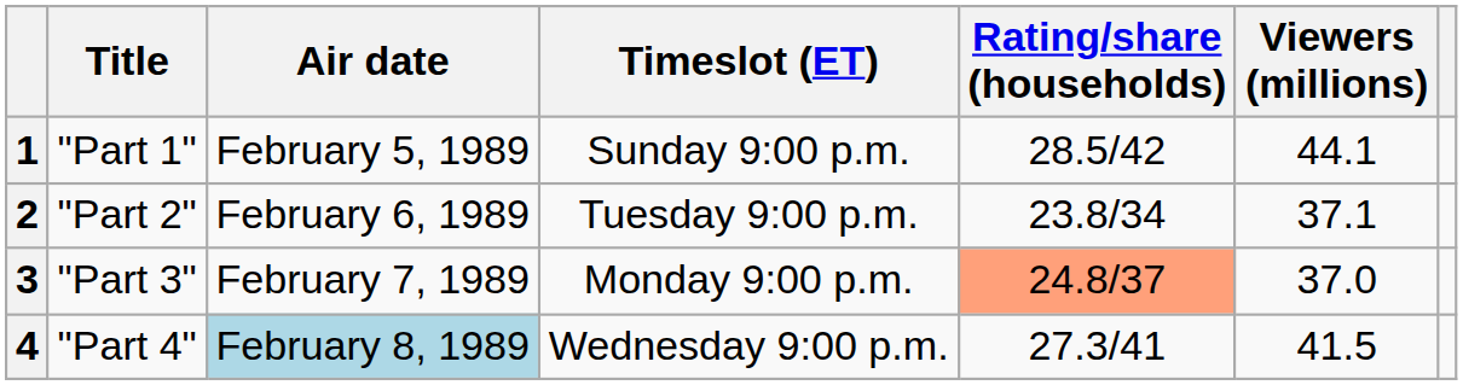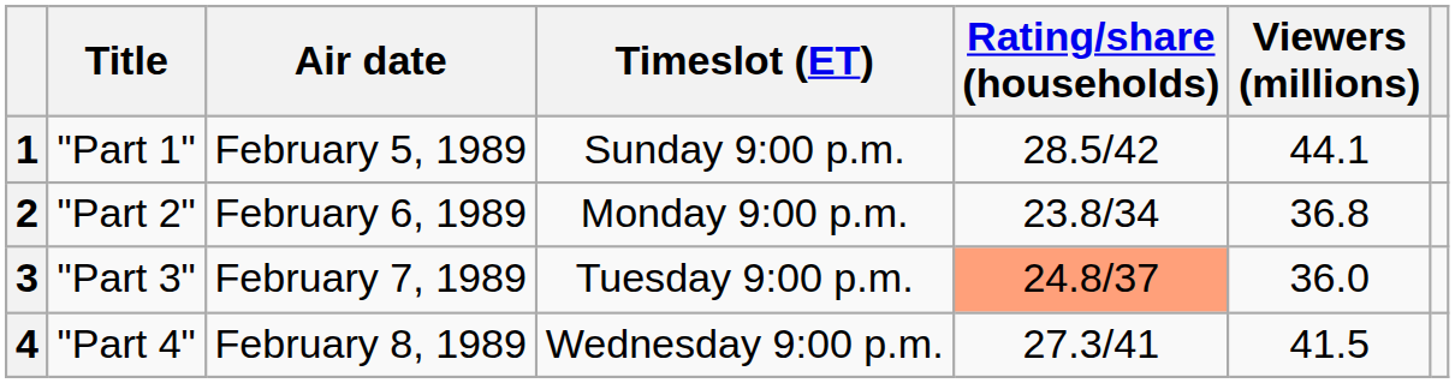2 | Timeslot (ET): Tuesday 9:00 p.m. -> Monday 9:00 p.m.
2 | Viewers (millions): 37.1 -> 36.8
3 | Timeslot (ET): Monday 9:00 p.m. -> Tuesday 9:00 p.m.
3 | Viewers (millions): 37.0 -> 36.0
4 | Air date: lightblue background -> no background
